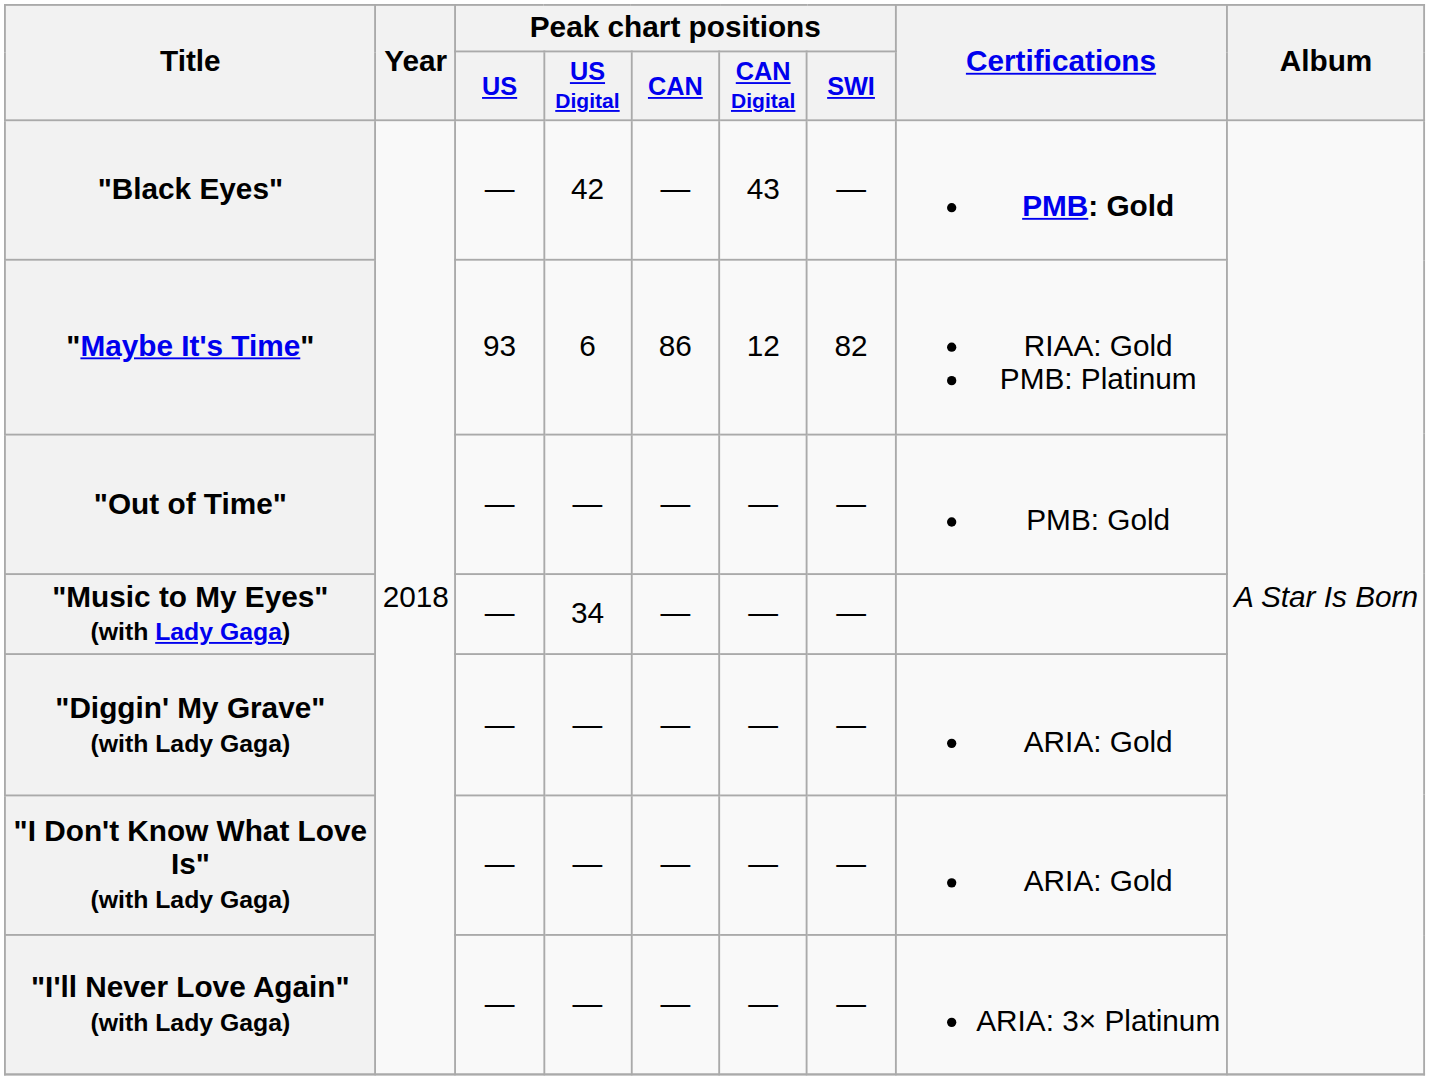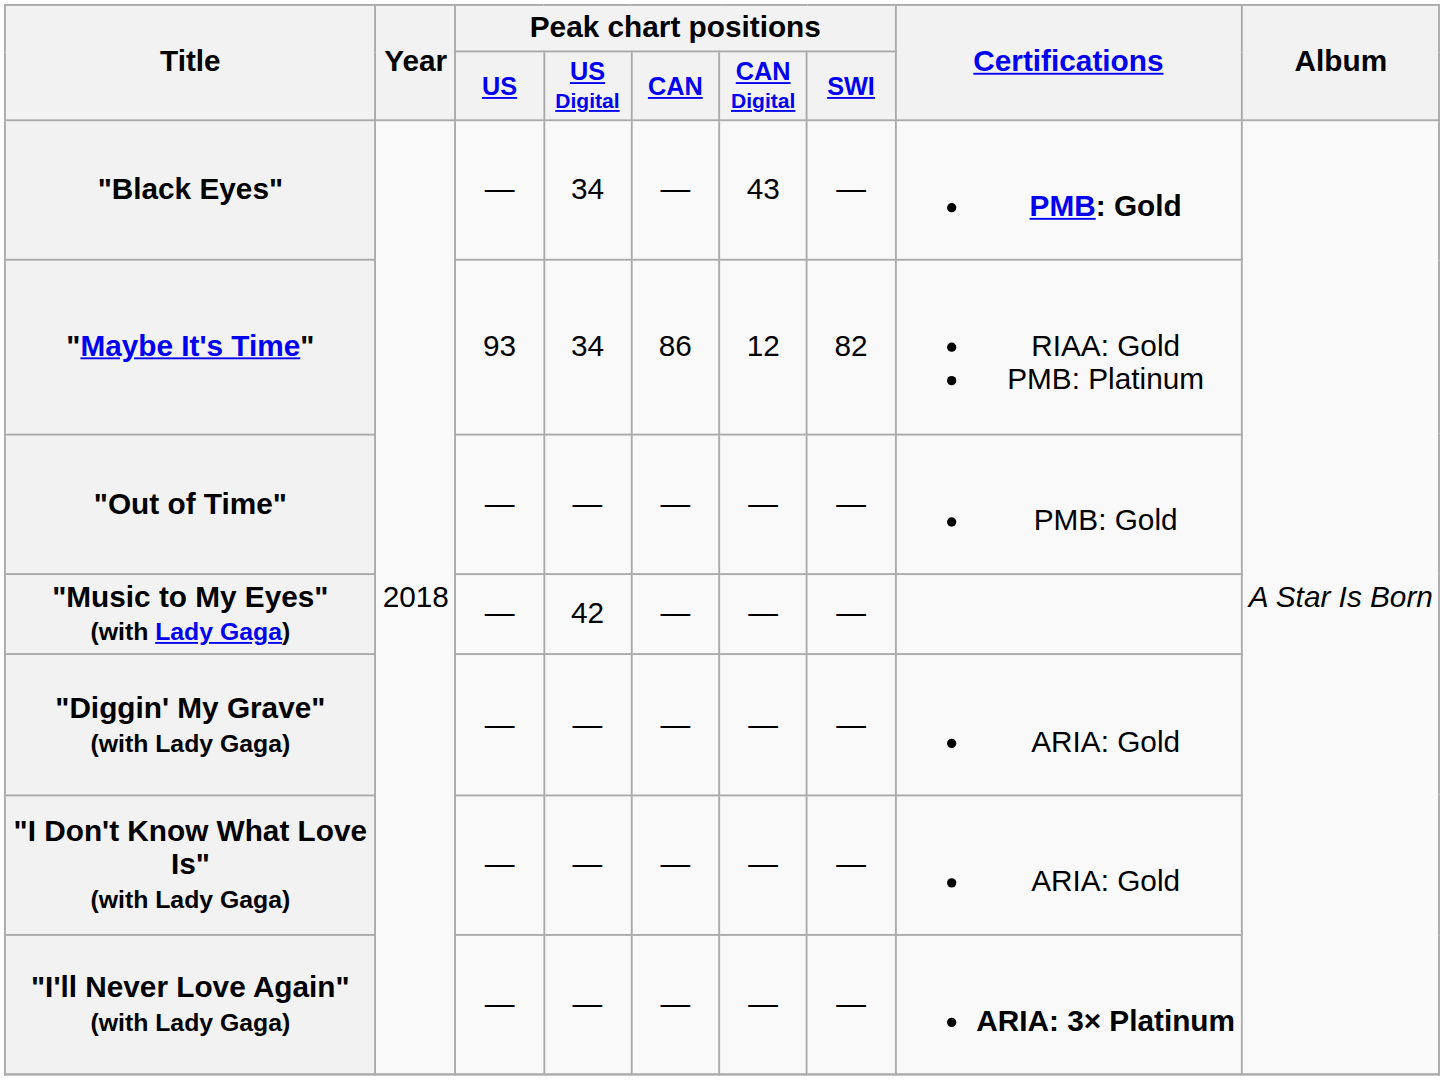"Black Eyes" | Peak chart positions / US Digital: 42 -> 34
"Maybe It's Time" | Peak chart positions / US Digital: 6 -> 34
"Music to My Eyes" (with Lady Gaga) | Peak chart positions / US Digital: 34 -> 42
"I'll Never Love Again" (with Lady Gaga) | Certifications: normal -> bold
